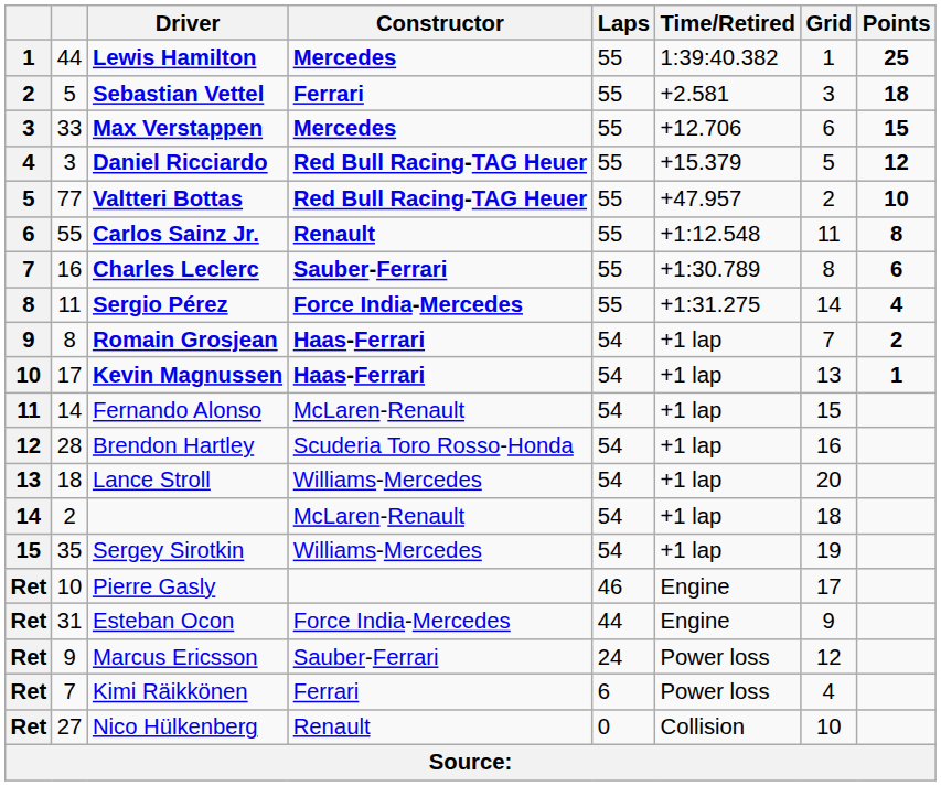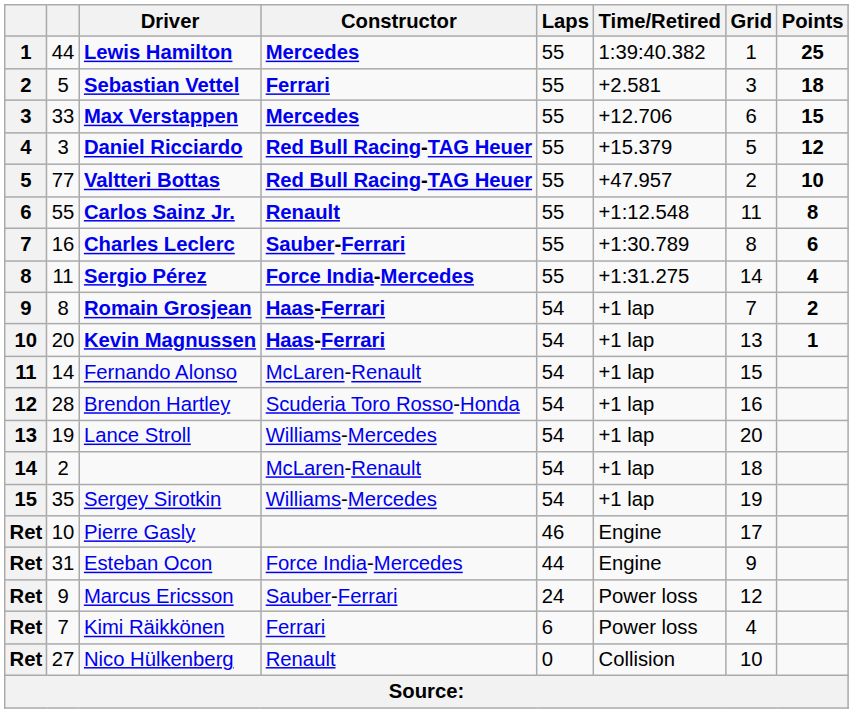Kevin Magnussen | column 2: 17 -> 20
Lance Stroll | column 2: 18 -> 19
